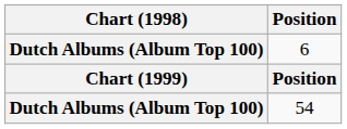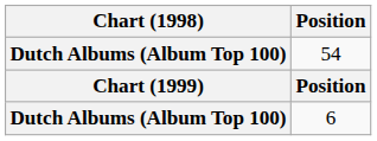rows swapped: 54 <-> 6
